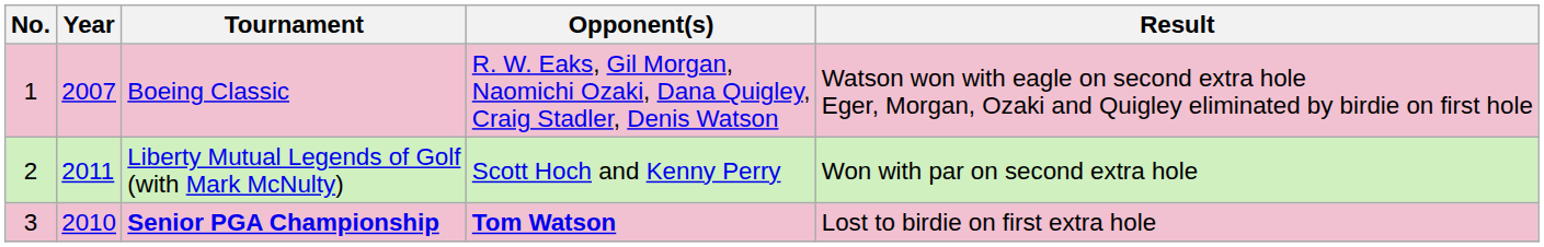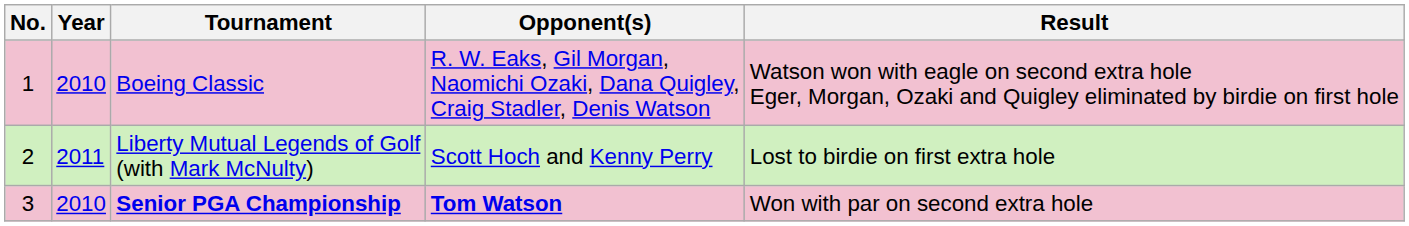Boeing Classic | Year: 2007 -> 2010
Liberty Mutual Legends of Golf (with Mark McNulty) | Result: Won with par on second extra hole -> Lost to birdie on first extra hole
Senior PGA Championship | Result: Lost to birdie on first extra hole -> Won with par on second extra hole
